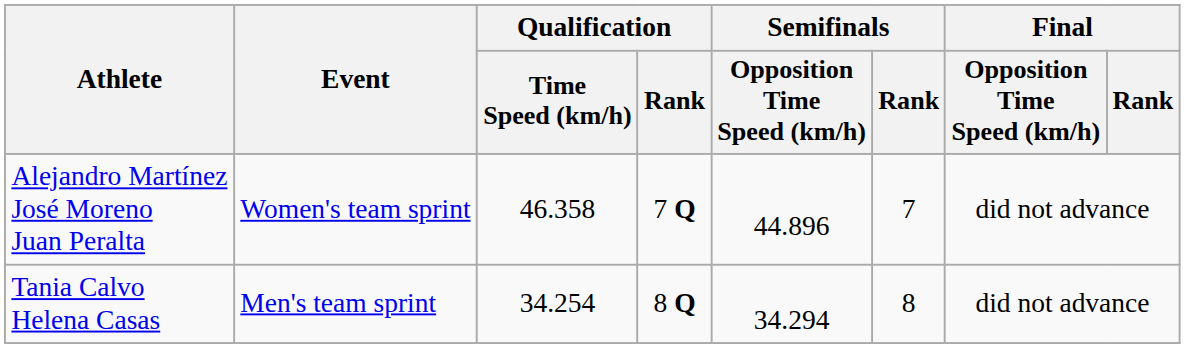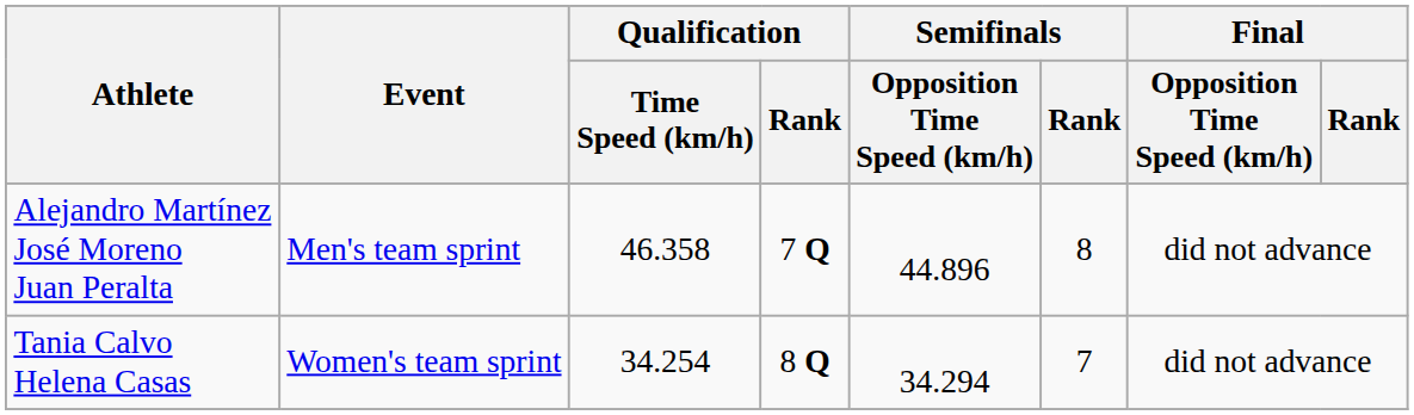Alejandro Martínez José Moreno Juan Peralta | Event: Women's team sprint -> Men's team sprint
Alejandro Martínez José Moreno Juan Peralta | Semifinals / Rank: 7 -> 8
Tania Calvo Helena Casas | Event: Men's team sprint -> Women's team sprint
Tania Calvo Helena Casas | Semifinals / Rank: 8 -> 7
